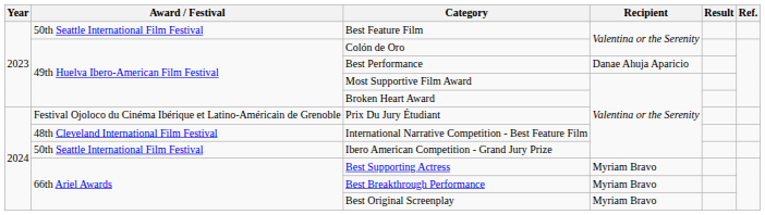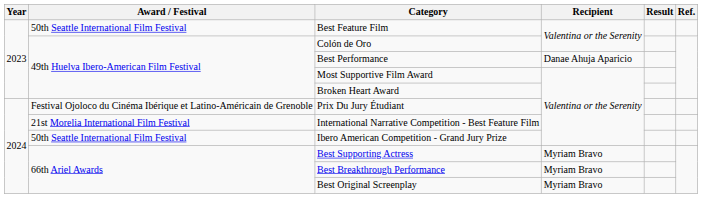International Narrative Competition - Best Feature Film | Award / Festival: 48th Cleveland International Film Festival -> 21st Morelia International Film Festival
